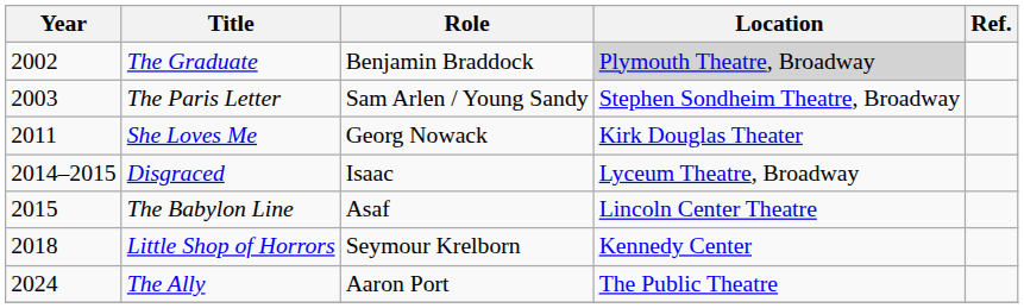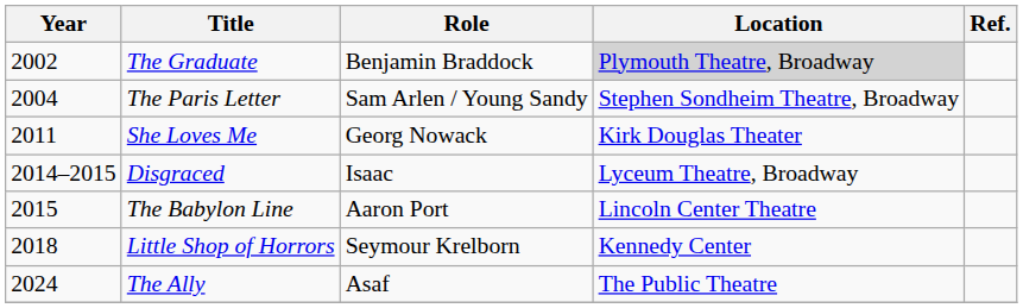The Paris Letter | Year: 2003 -> 2004
The Babylon Line | Role: Asaf -> Aaron Port
The Ally | Role: Aaron Port -> Asaf
